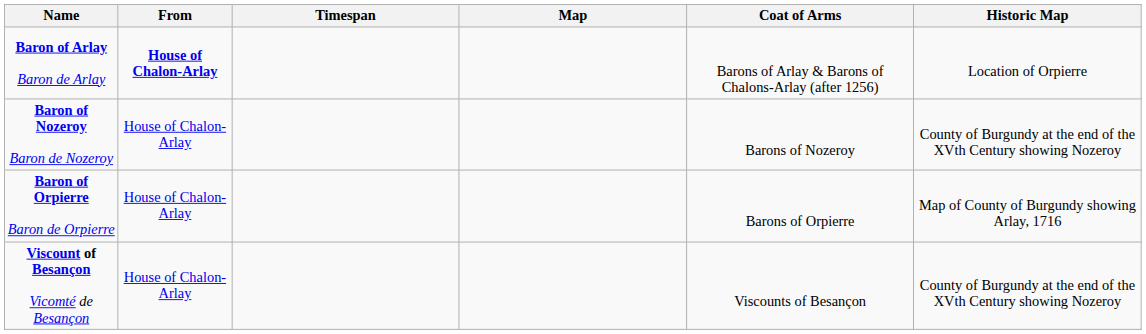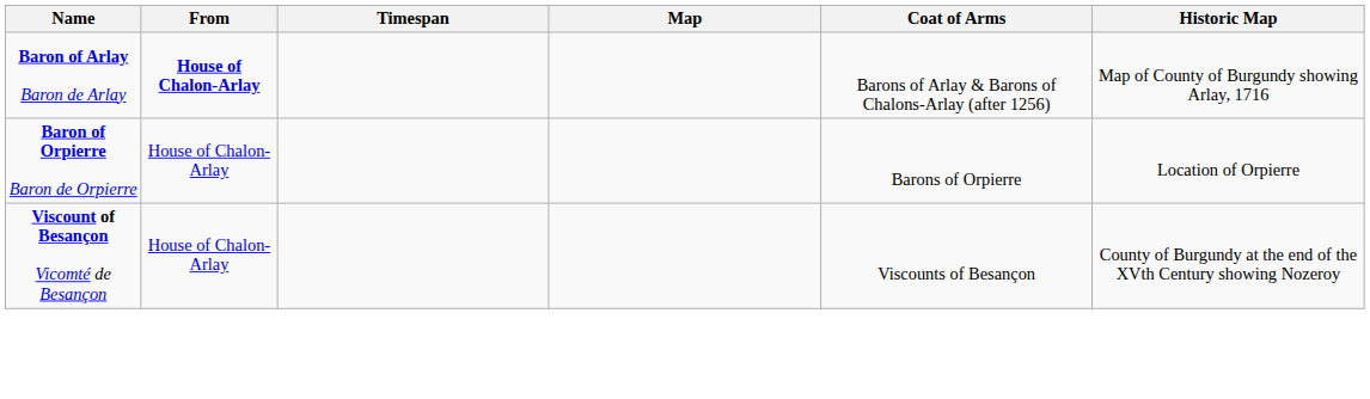Baron of Arlay Baron de Arlay | Historic Map: Location of Orpierre -> Map of County of Burgundy showing Arlay, 1716
- row: Baron of Nozeroy Baron de Nozeroy | House of Chalon-Arlay | Barons of Nozeroy | County of Burgundy at the end of the XVth Century showing Nozeroy
Baron of Orpierre Baron de Orpierre | Historic Map: Map of County of Burgundy showing Arlay, 1716 -> Location of Orpierre
